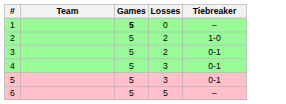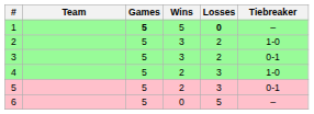+ column: Wins | 5 | 3 | 3 | 2 | 2 | 0
1 | Losses: normal -> bold
4 | Tiebreaker: 0-1 -> 1-0
